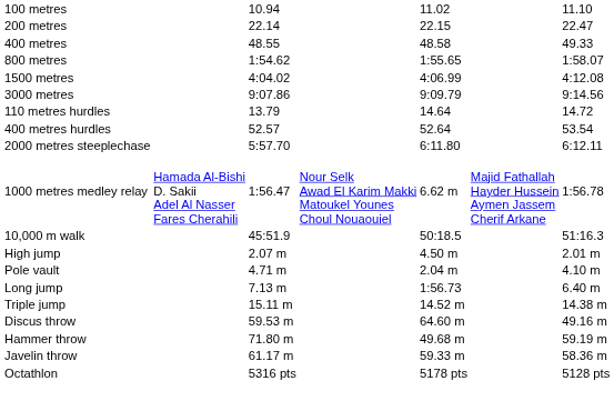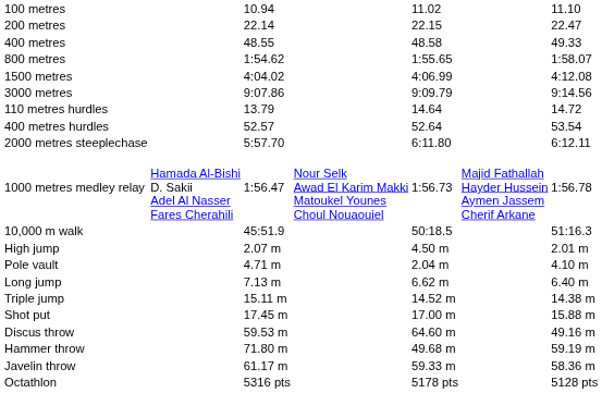1000 metres medley relay | column 5: 6.62 m -> 1:56.73
Long jump | column 5: 1:56.73 -> 6.62 m
+ row: Shot put | 17.45 m | 17.00 m | 15.88 m
